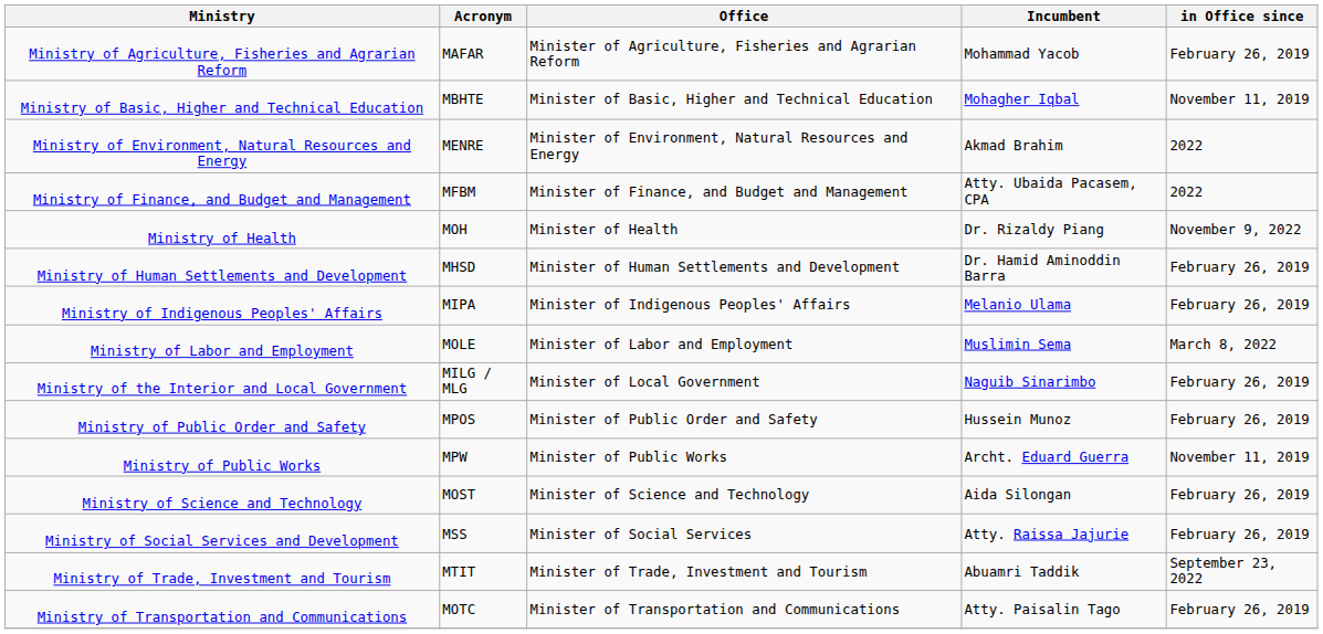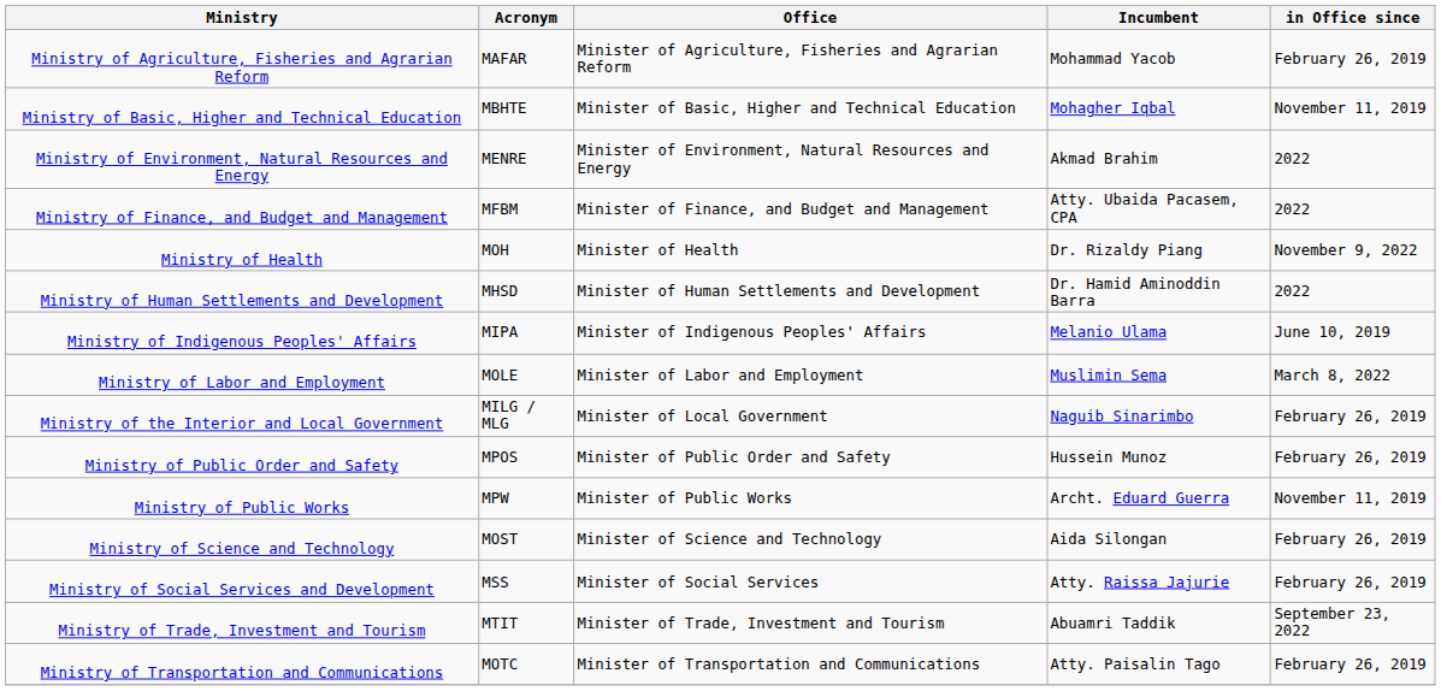Ministry of Human Settlements and Development | in Office since: February 26, 2019 -> 2022
Ministry of Indigenous Peoples' Affairs | in Office since: February 26, 2019 -> June 10, 2019
